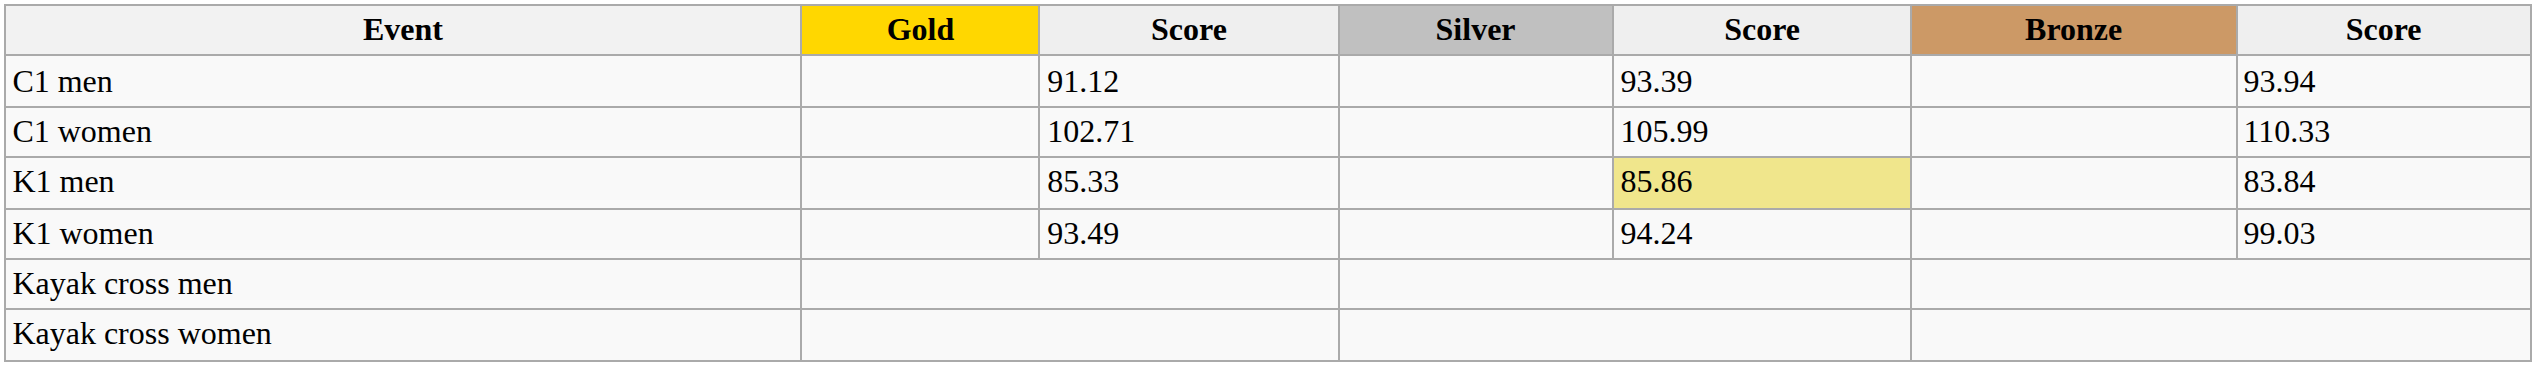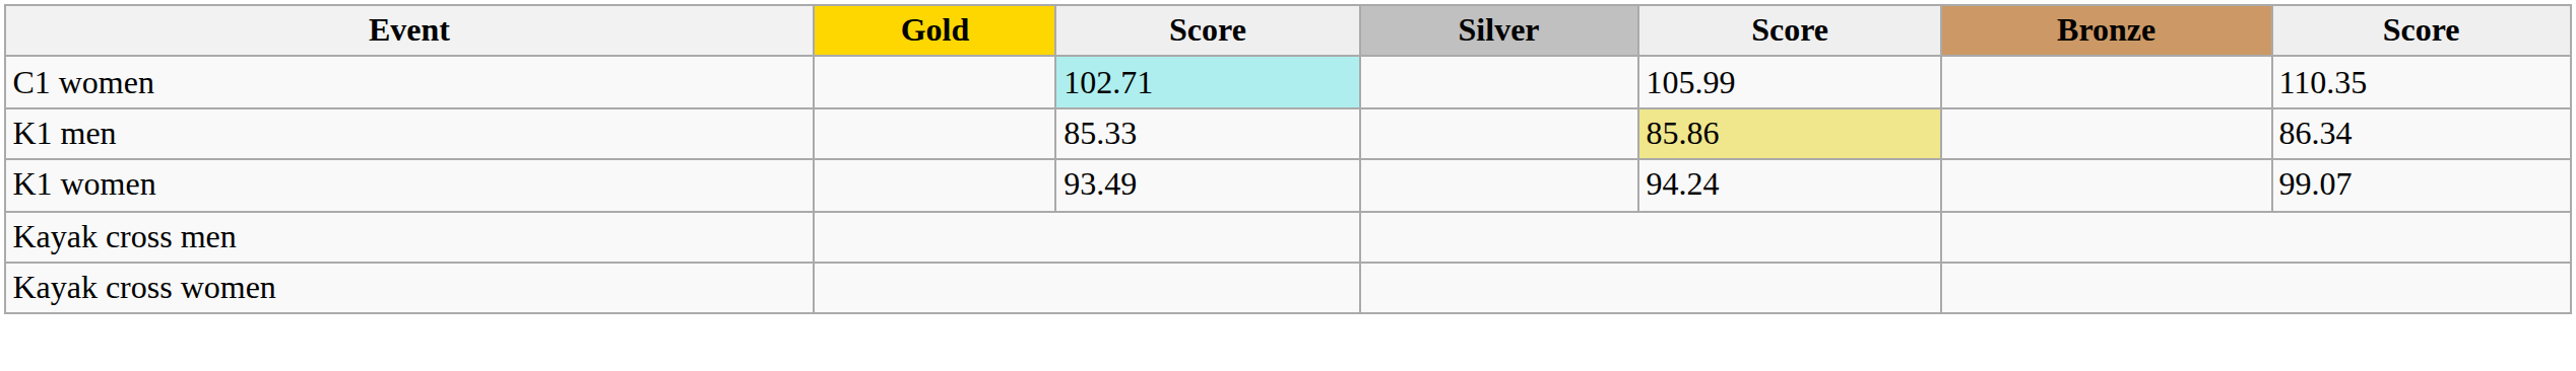- row: C1 men | 91.12 | 93.39 | 93.94
C1 women | column 3: no background -> paleturquoise background
C1 women | column 7: 110.33 -> 110.35
K1 men | column 7: 83.84 -> 86.34
K1 women | column 7: 99.03 -> 99.07
